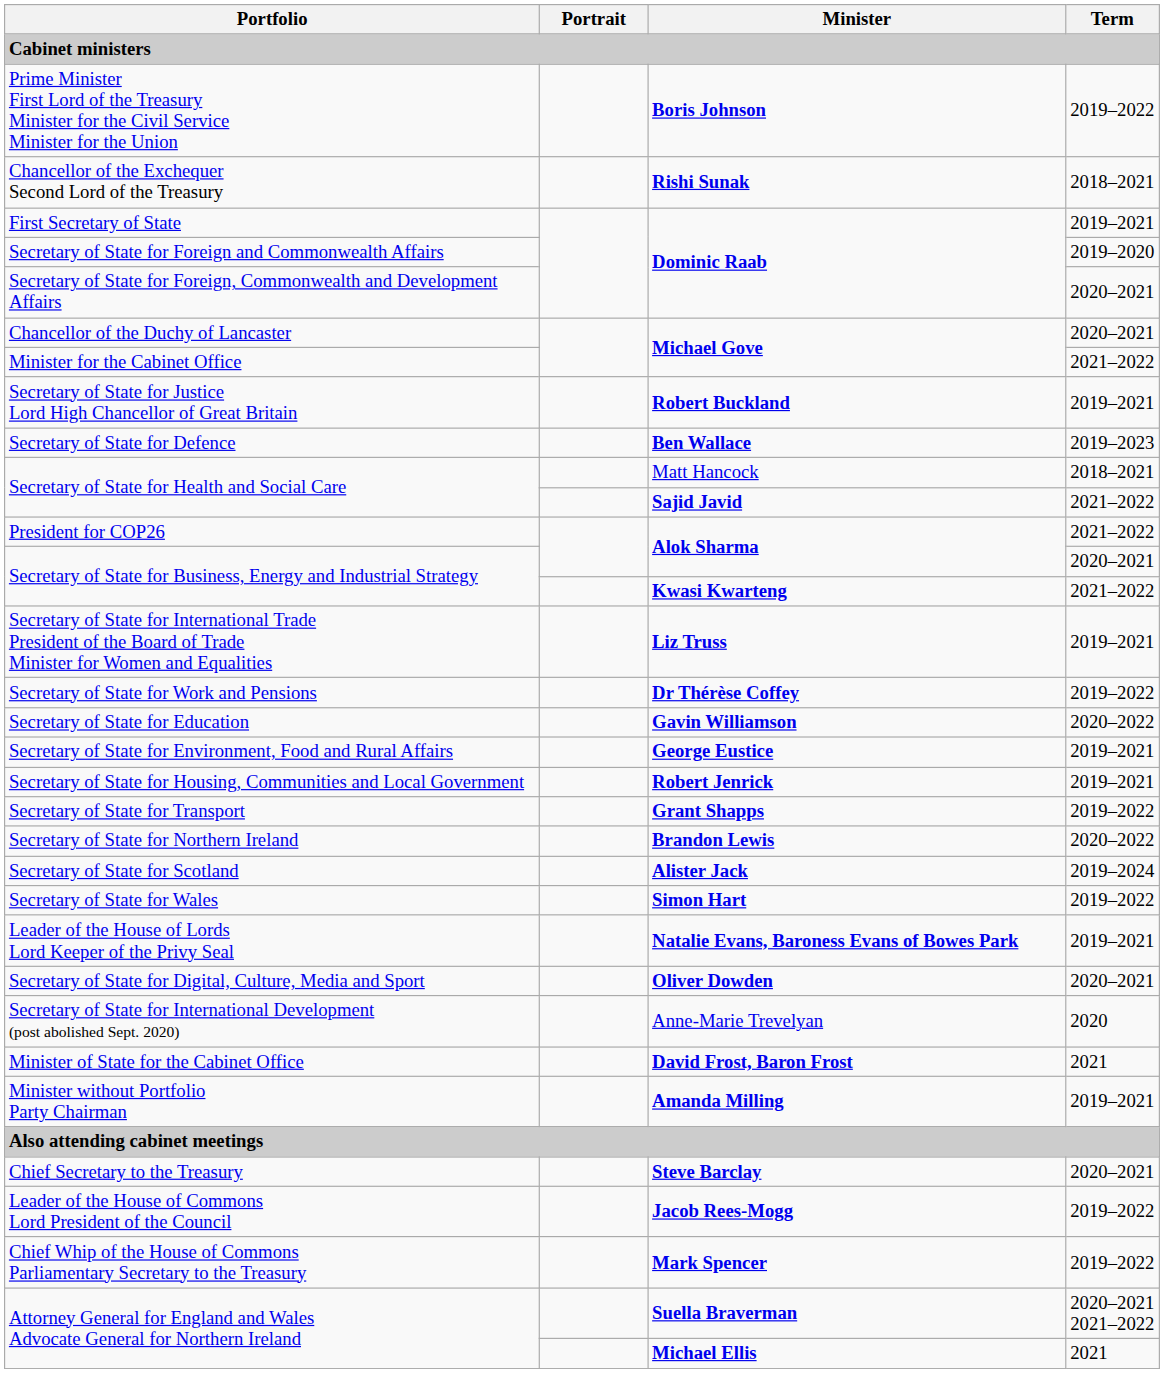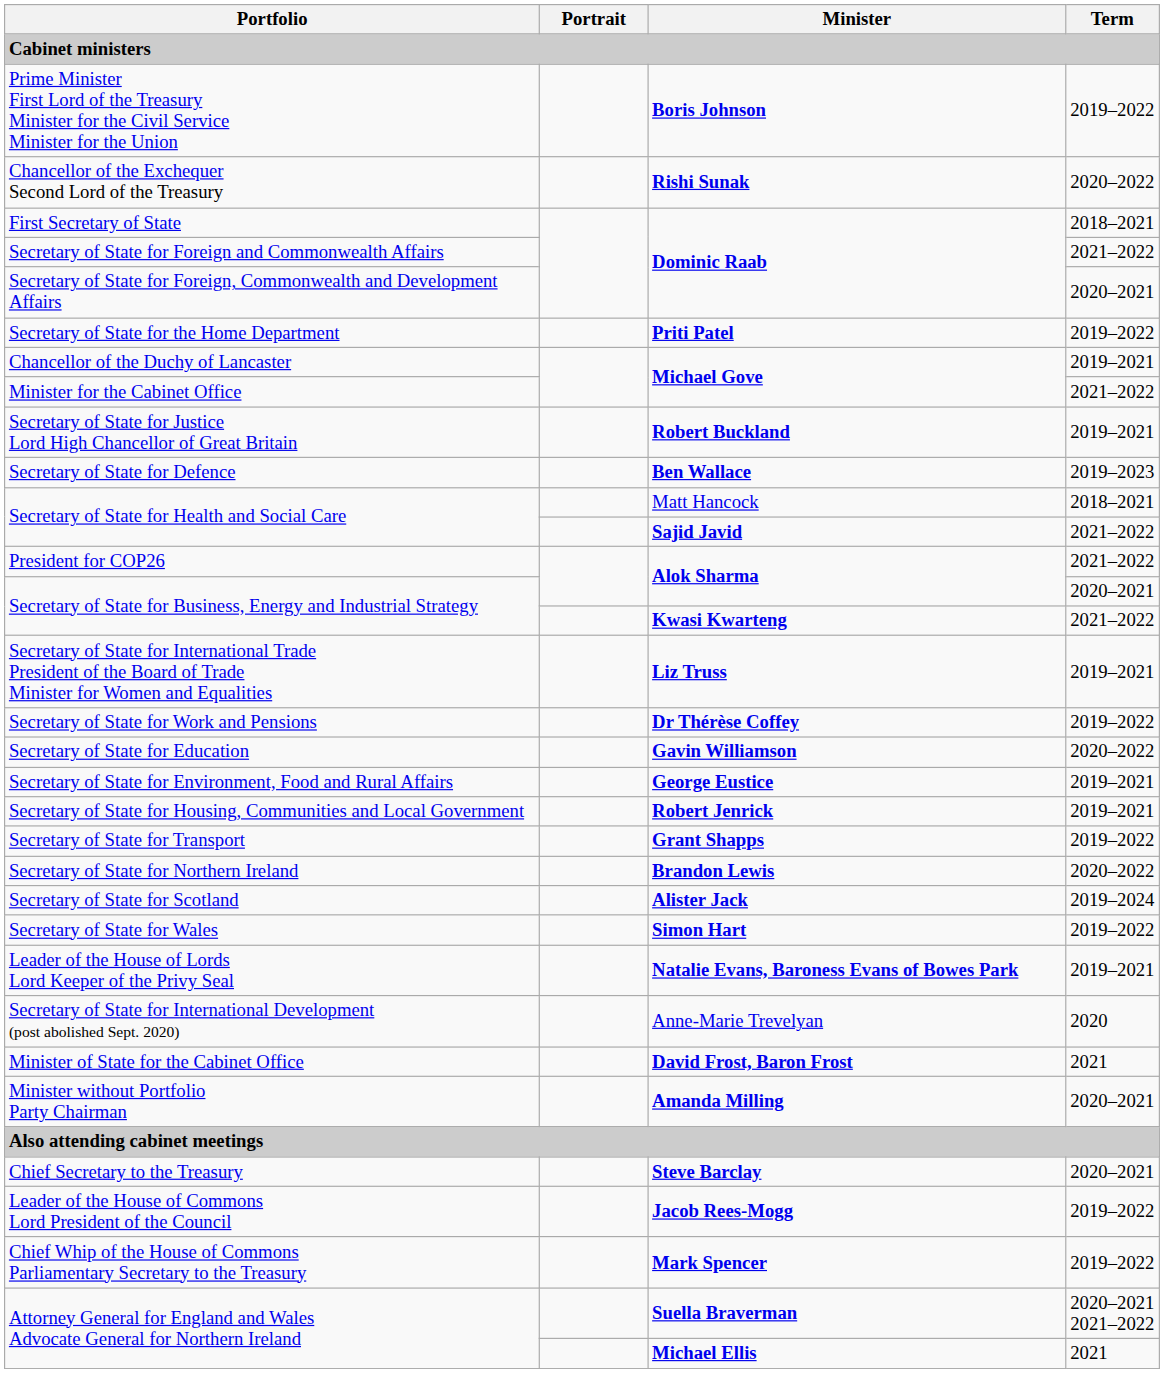Chancellor of the Exchequer Second Lord of the Treasury | Term: 2018–2021 -> 2020–2022
First Secretary of State | Term: 2019–2021 -> 2018–2021
Secretary of State for Foreign and Commonwealth Affairs | Term: 2019–2020 -> 2021–2022
+ row: Secretary of State for the Home Department | Priti Patel | 2019–2022
Chancellor of the Duchy of Lancaster | Term: 2020–2021 -> 2019–2021
- row: Secretary of State for Digital, Culture, Media and Sport | Oliver Dowden | 2020–2021
Minister without Portfolio Party Chairman | Term: 2019–2021 -> 2020–2021
